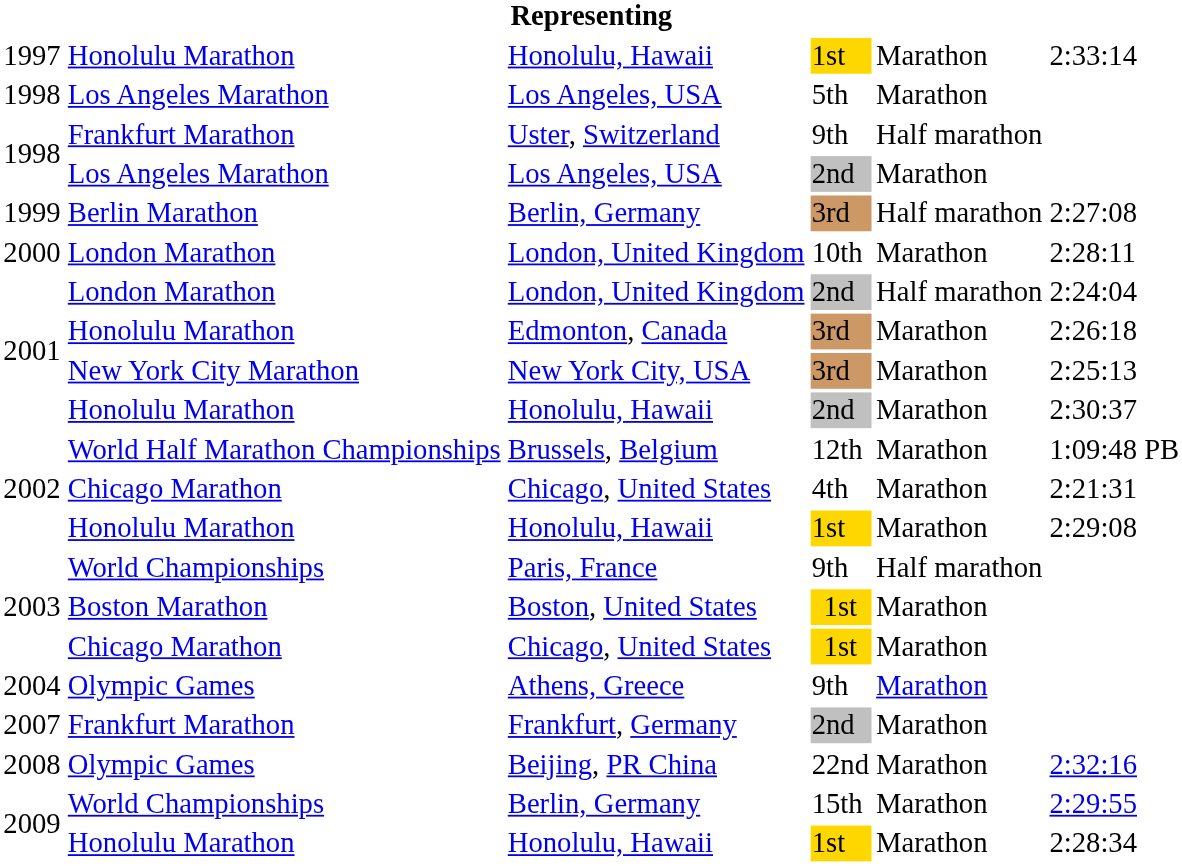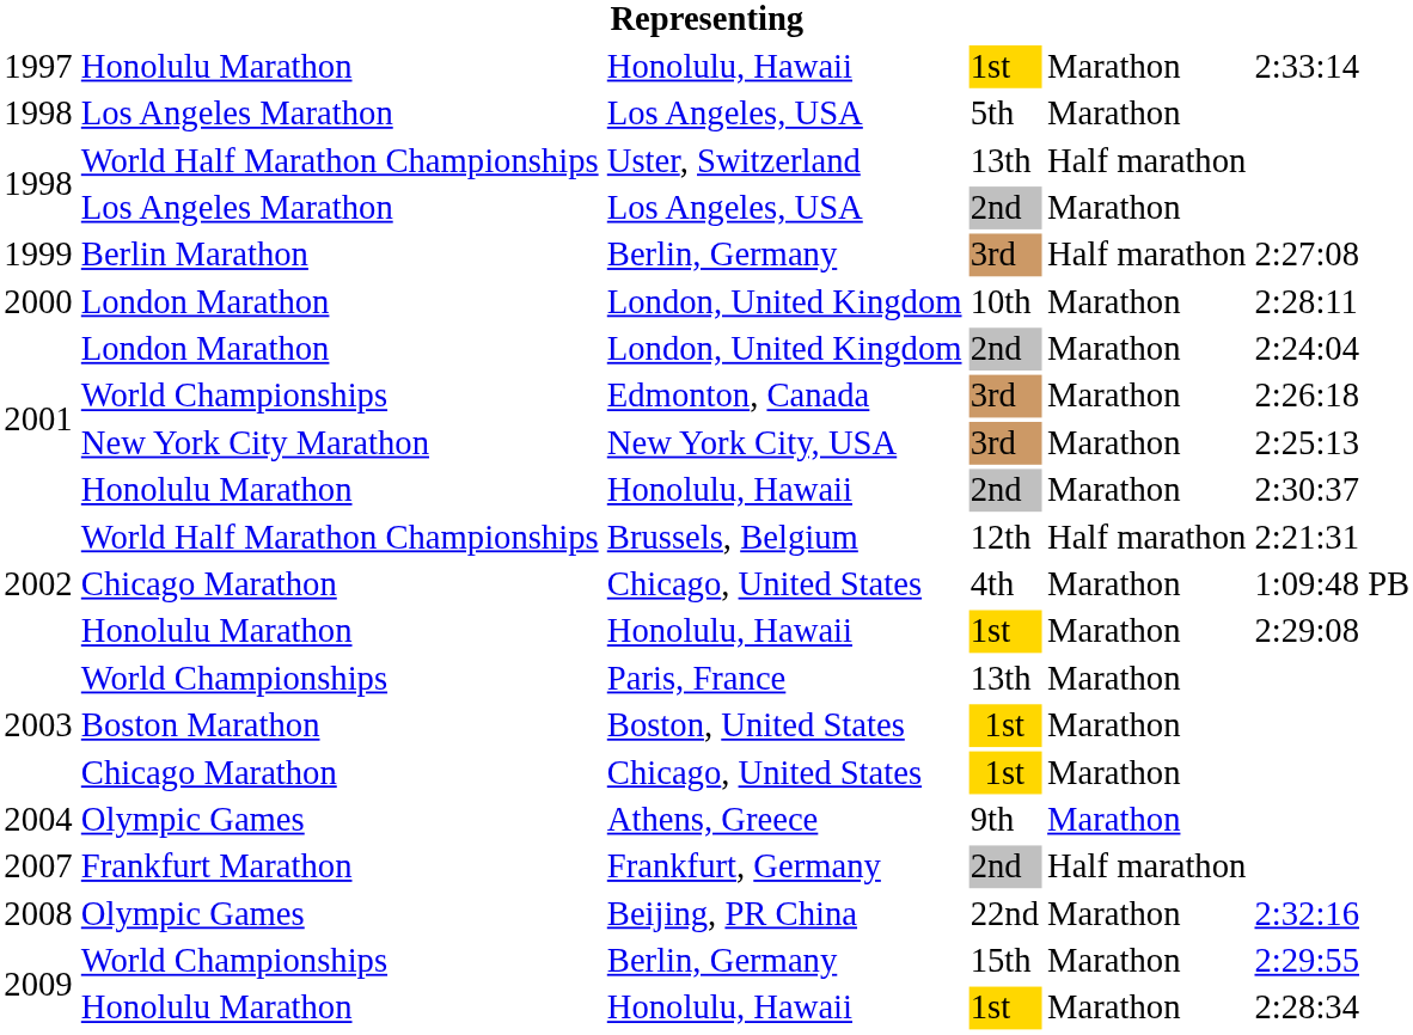Uster, Switzerland | column 2: Frankfurt Marathon -> World Half Marathon Championships
Uster, Switzerland | column 4: 9th -> 13th
2001 / London, United Kingdom | column 5: Half marathon -> Marathon
Edmonton, Canada | column 2: Honolulu Marathon -> World Championships
Brussels, Belgium | column 5: Marathon -> Half marathon
Brussels, Belgium | column 6: 1:09:48 PB -> 2:21:31
2002 / Chicago, United States | column 6: 2:21:31 -> 1:09:48 PB
Paris, France | column 4: 9th -> 13th
Paris, France | column 5: Half marathon -> Marathon
Frankfurt, Germany | column 5: Marathon -> Half marathon
